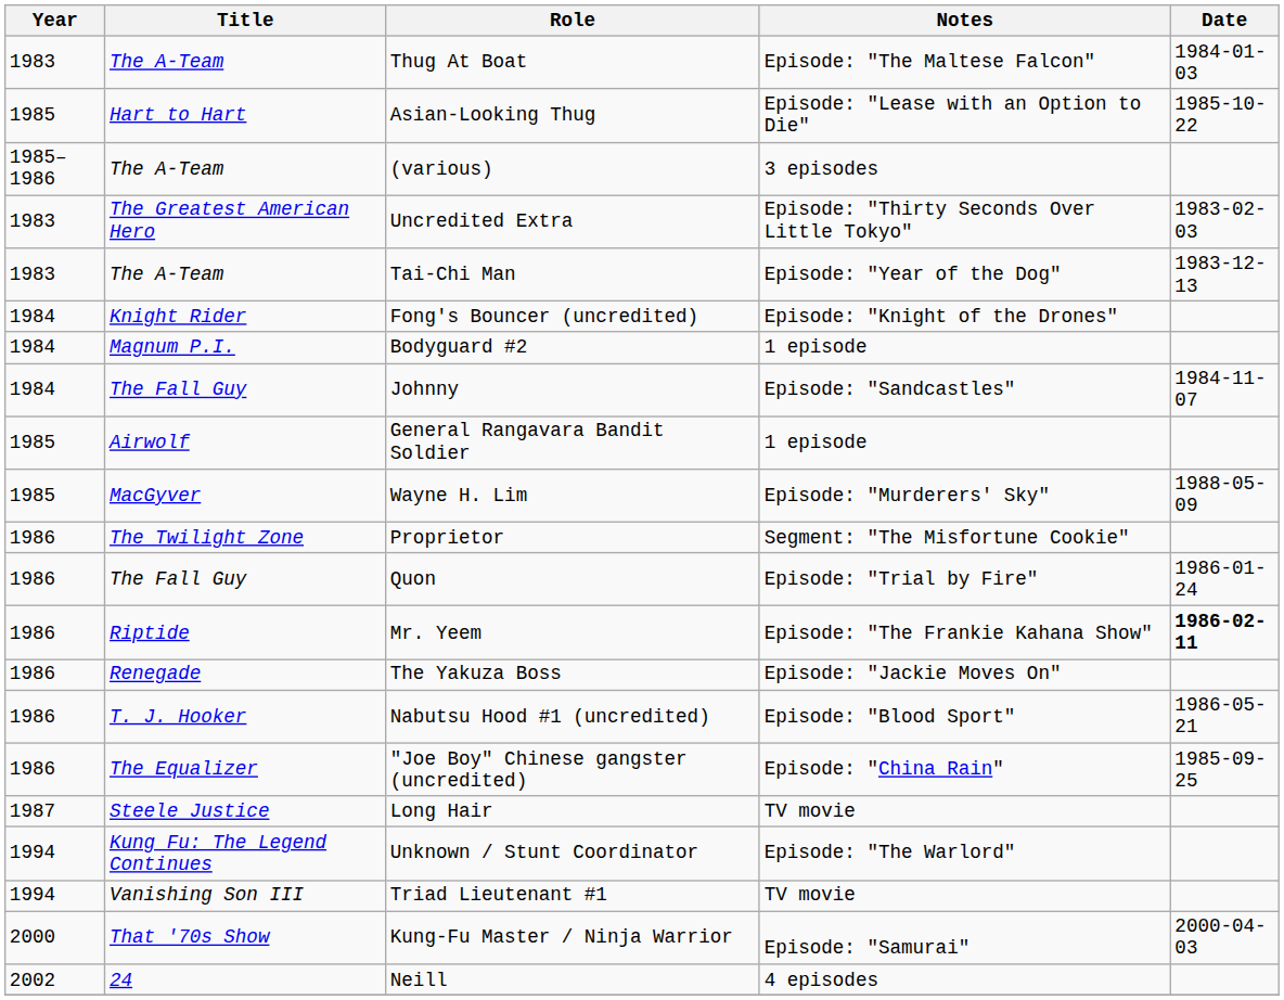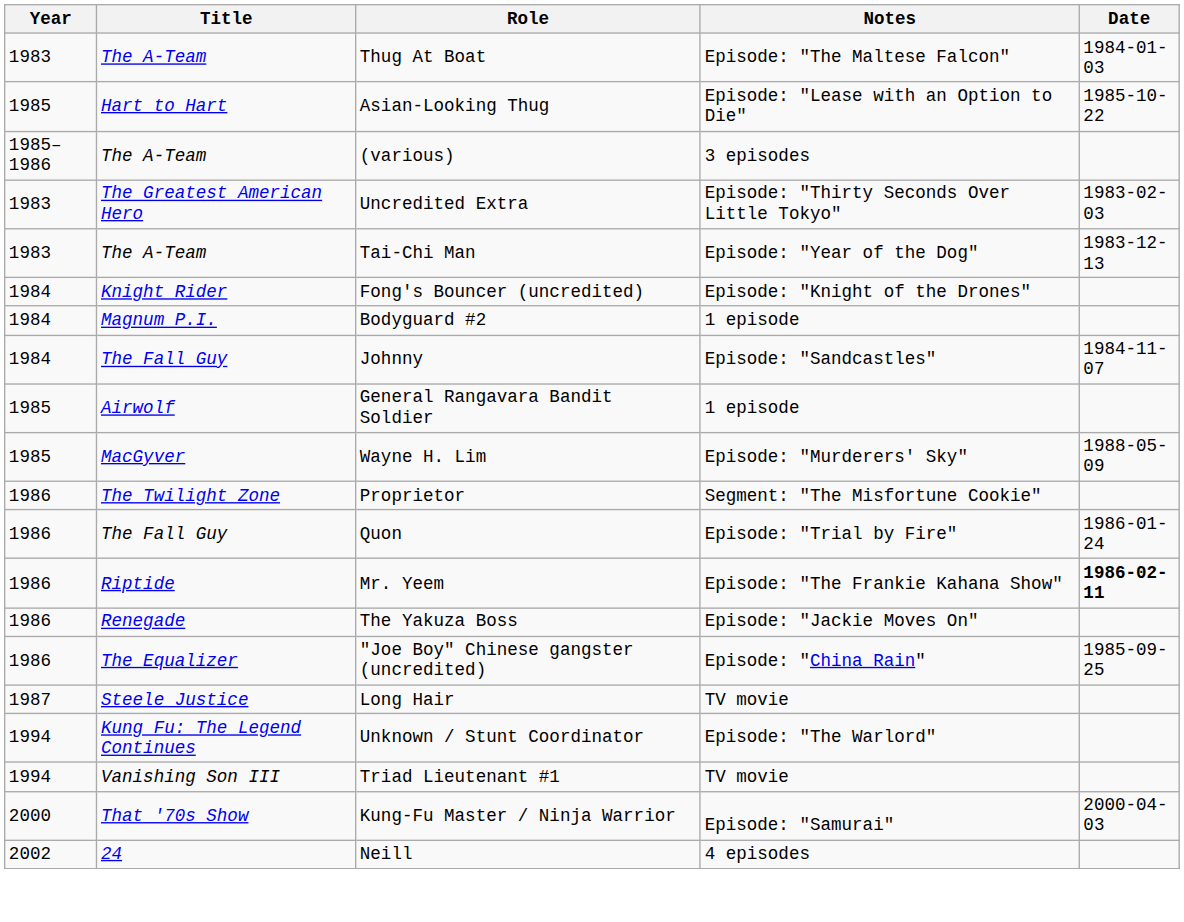- row: 1986 | T. J. Hooker | Nabutsu Hood #1 (uncredited) | Episode: "Blood Sport" | 1986-05-21
